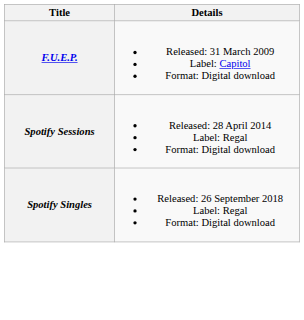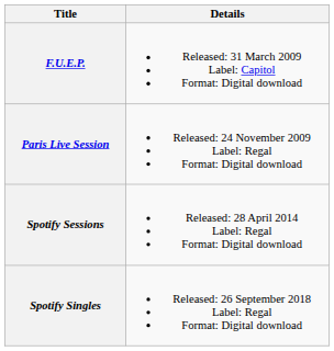+ row: Paris Live Session | Released: 24 November 2009 Label: Regal Format: Digital download
